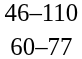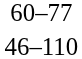rows swapped: 46–110 <-> 60–77
